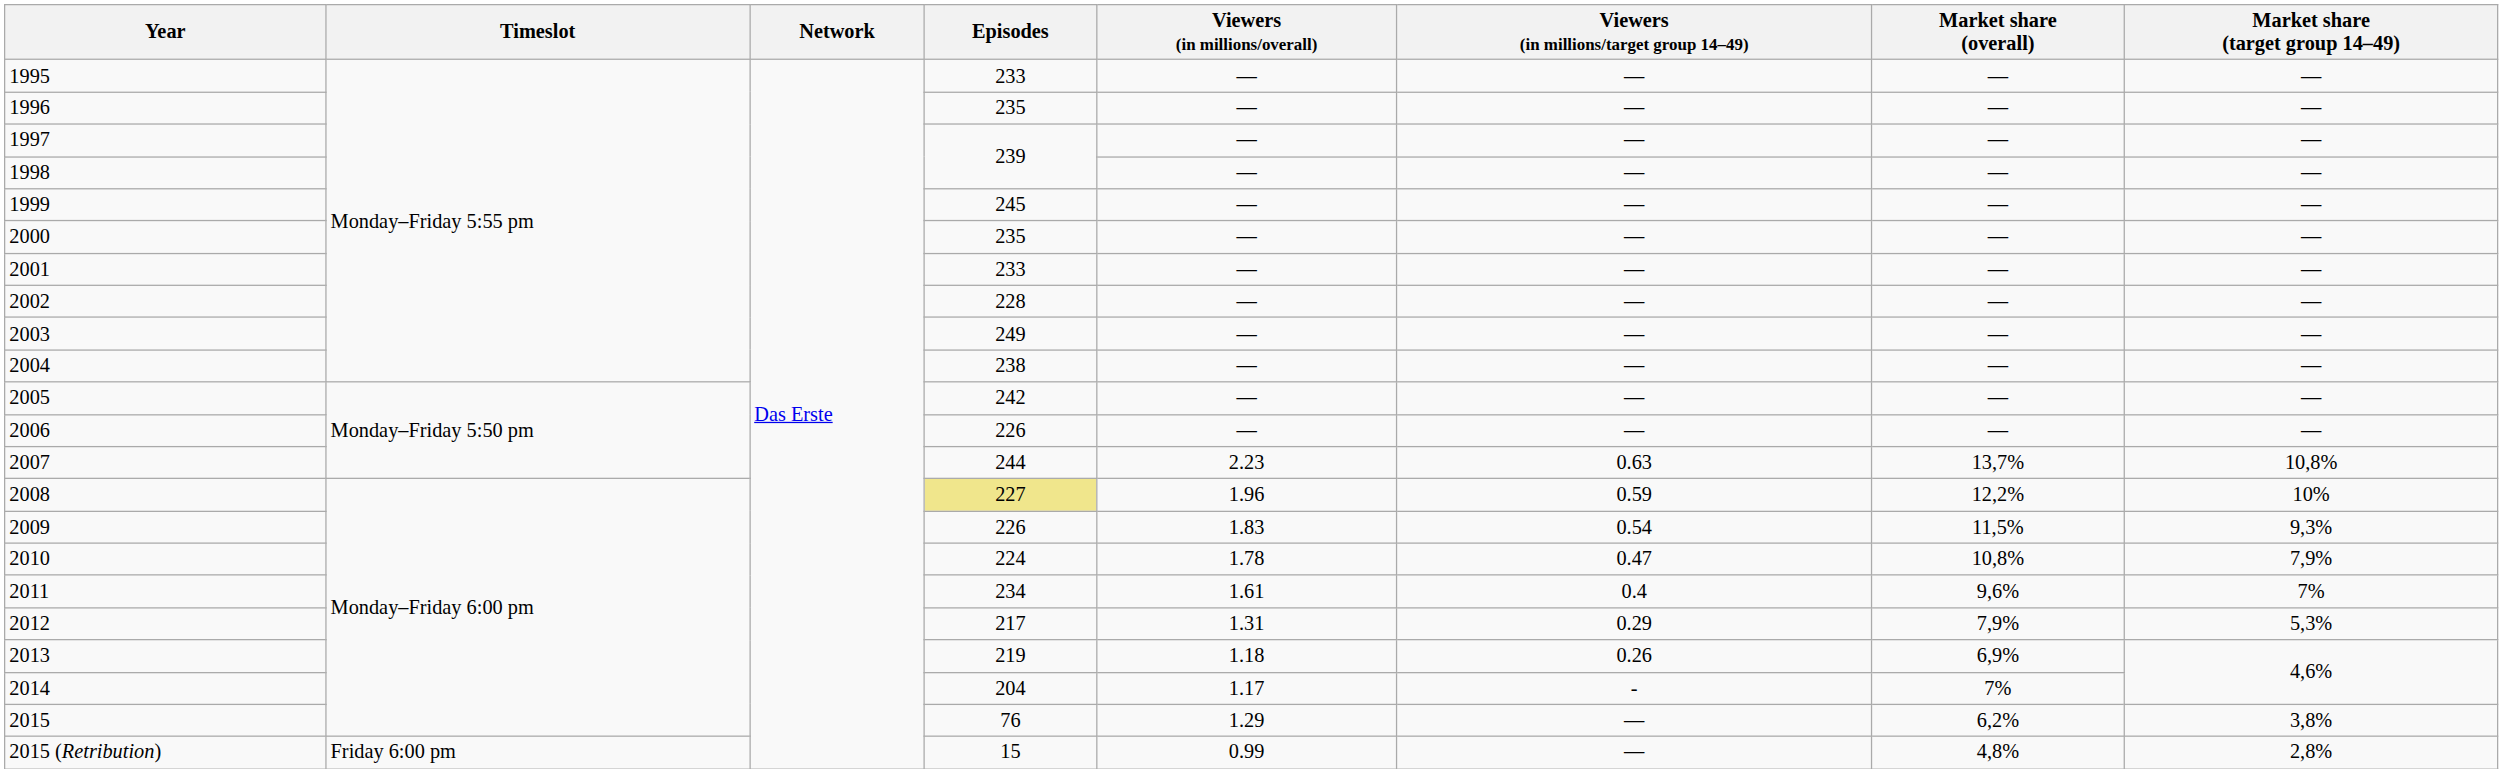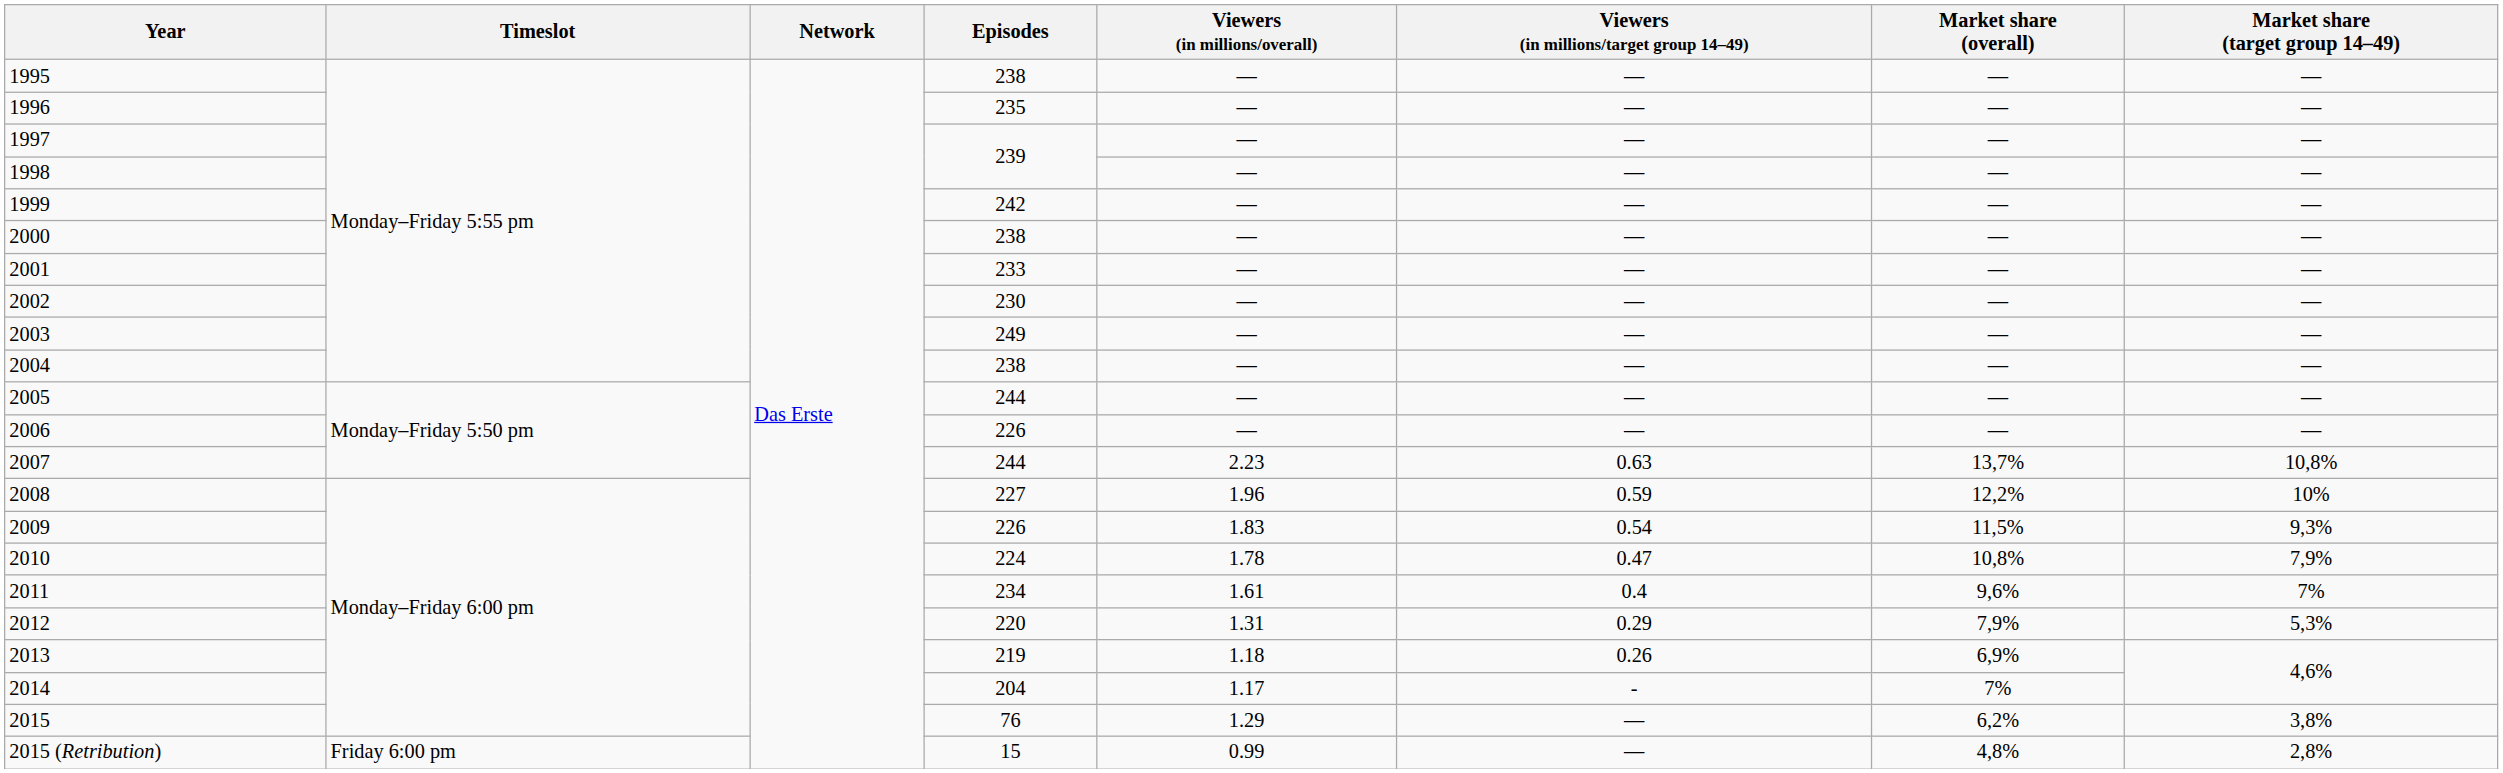1995 | Episodes: 233 -> 238
1999 | Episodes: 245 -> 242
2000 | Episodes: 235 -> 238
2002 | Episodes: 228 -> 230
2005 | Episodes: 242 -> 244
2008 | Episodes: khaki background -> no background
2012 | Episodes: 217 -> 220
